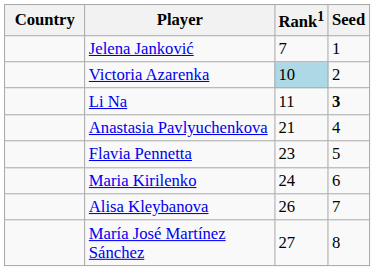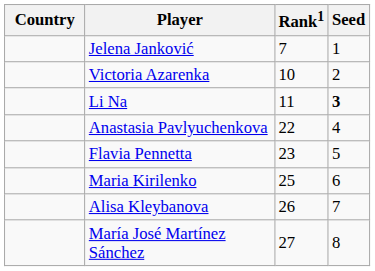Victoria Azarenka | Rank1: lightblue background -> no background
Anastasia Pavlyuchenkova | Rank1: 21 -> 22
Maria Kirilenko | Rank1: 24 -> 25
